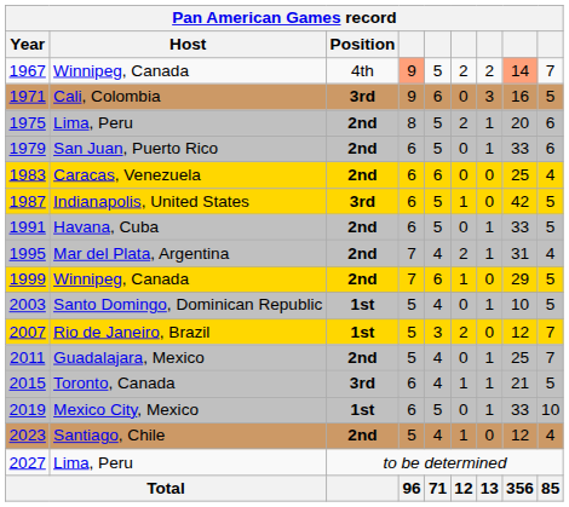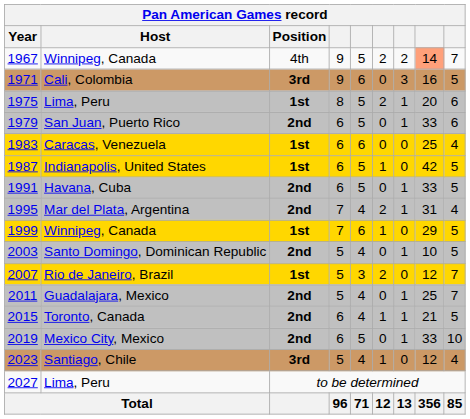1967 | column 4: lightsalmon background -> no background
1975 | Position: 2nd -> 1st
1983 | Position: 2nd -> 1st
1987 | Position: 3rd -> 1st
1999 | Position: 2nd -> 1st
2003 | Position: 1st -> 2nd
2015 | Position: 3rd -> 2nd
2019 | Position: 1st -> 2nd
2023 | Position: 2nd -> 3rd
